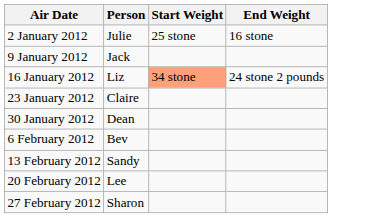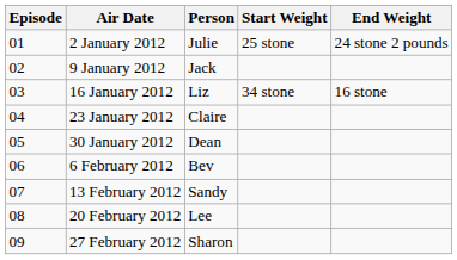+ column: Episode | 01 | 02 | 03 | 04 | 05 | 06 | 07 | 08 | 09
2 January 2012 | End Weight: 16 stone -> 24 stone 2 pounds
16 January 2012 | Start Weight: lightsalmon background -> no background
16 January 2012 | End Weight: 24 stone 2 pounds -> 16 stone
